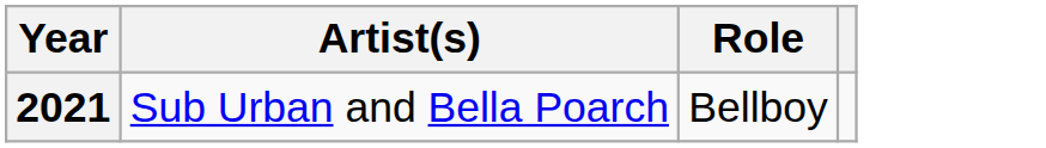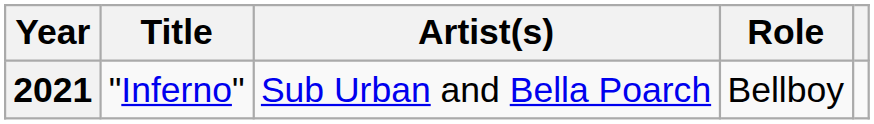+ column: Title | "Inferno"
